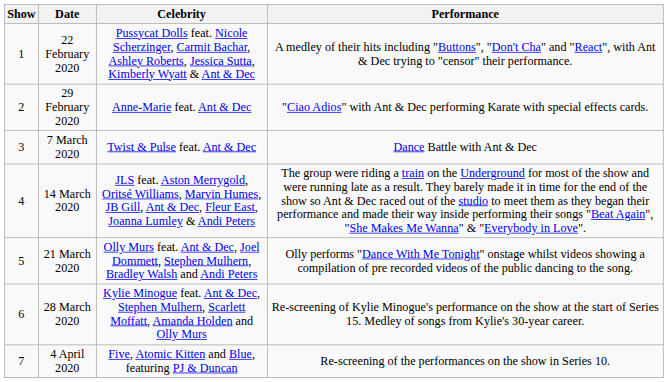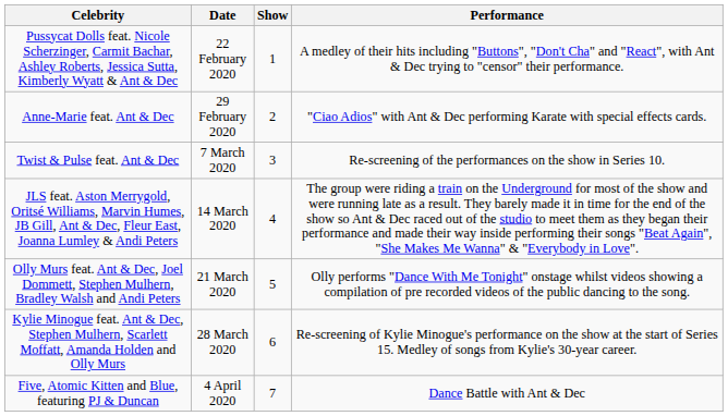columns swapped: Show <-> Celebrity
7 March 2020 | Performance: Dance Battle with Ant & Dec -> Re-screening of the performances on the show in Series 10.
4 April 2020 | Performance: Re-screening of the performances on the show in Series 10. -> Dance Battle with Ant & Dec
